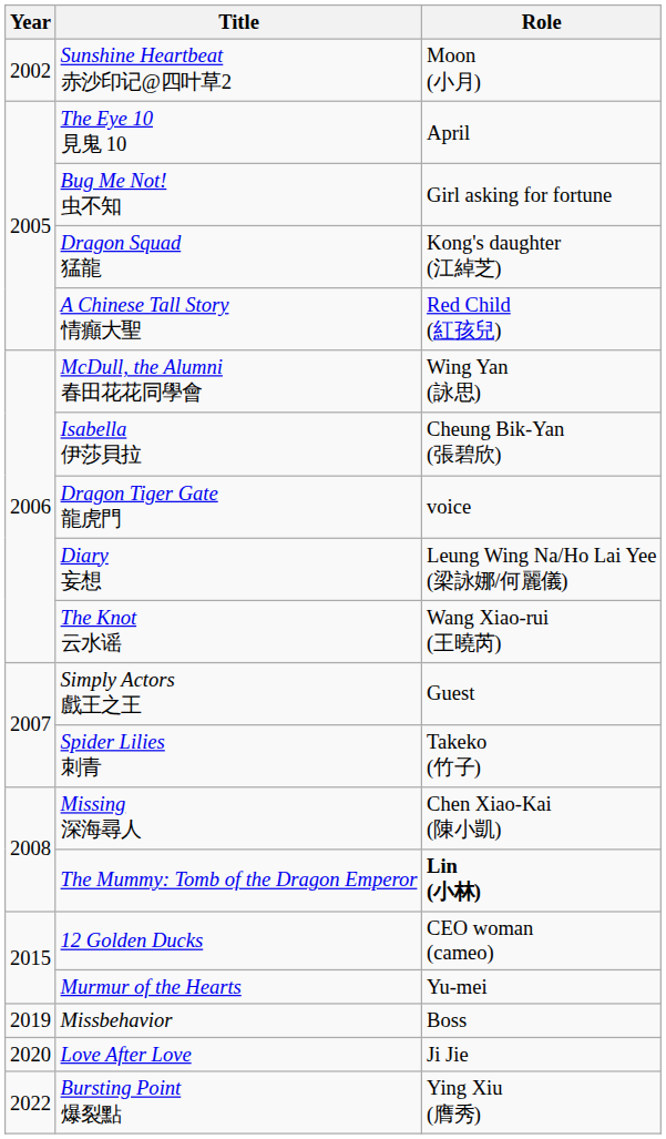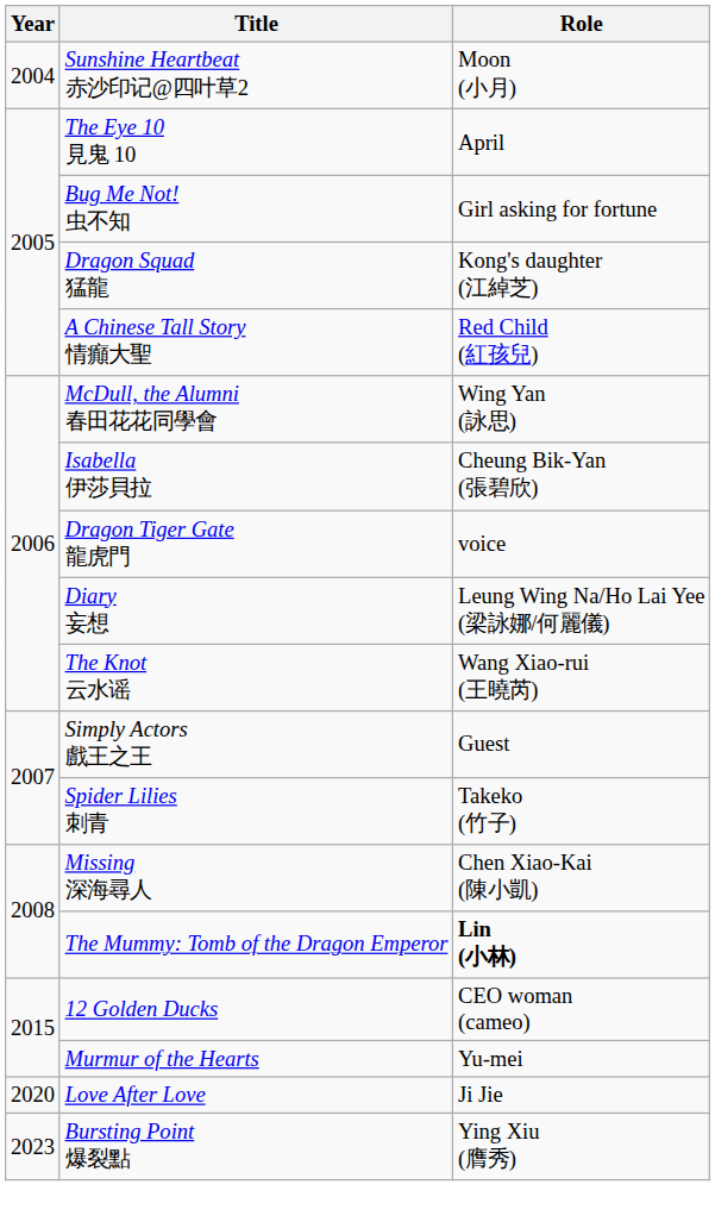Sunshine Heartbeat 赤沙印记@四叶草2 | Year: 2002 -> 2004
- row: 2019 | Missbehavior | Boss
Bursting Point 爆裂點 | Year: 2022 -> 2023
